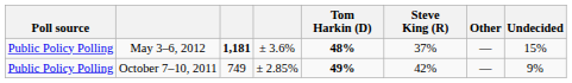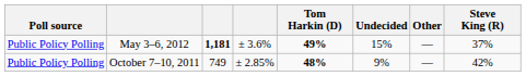columns swapped: Steve King (R) <-> Undecided
May 3–6, 2012 | Tom Harkin (D): 48% -> 49%
October 7–10, 2011 | Tom Harkin (D): 49% -> 48%
